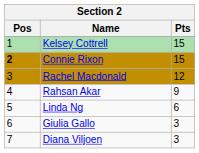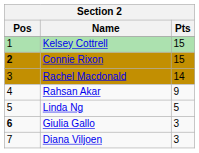Rachel Macdonald | Pts: 12 -> 14
Linda Ng | Pts: 6 -> 5
Giulia Gallo | Pos: normal -> bold
